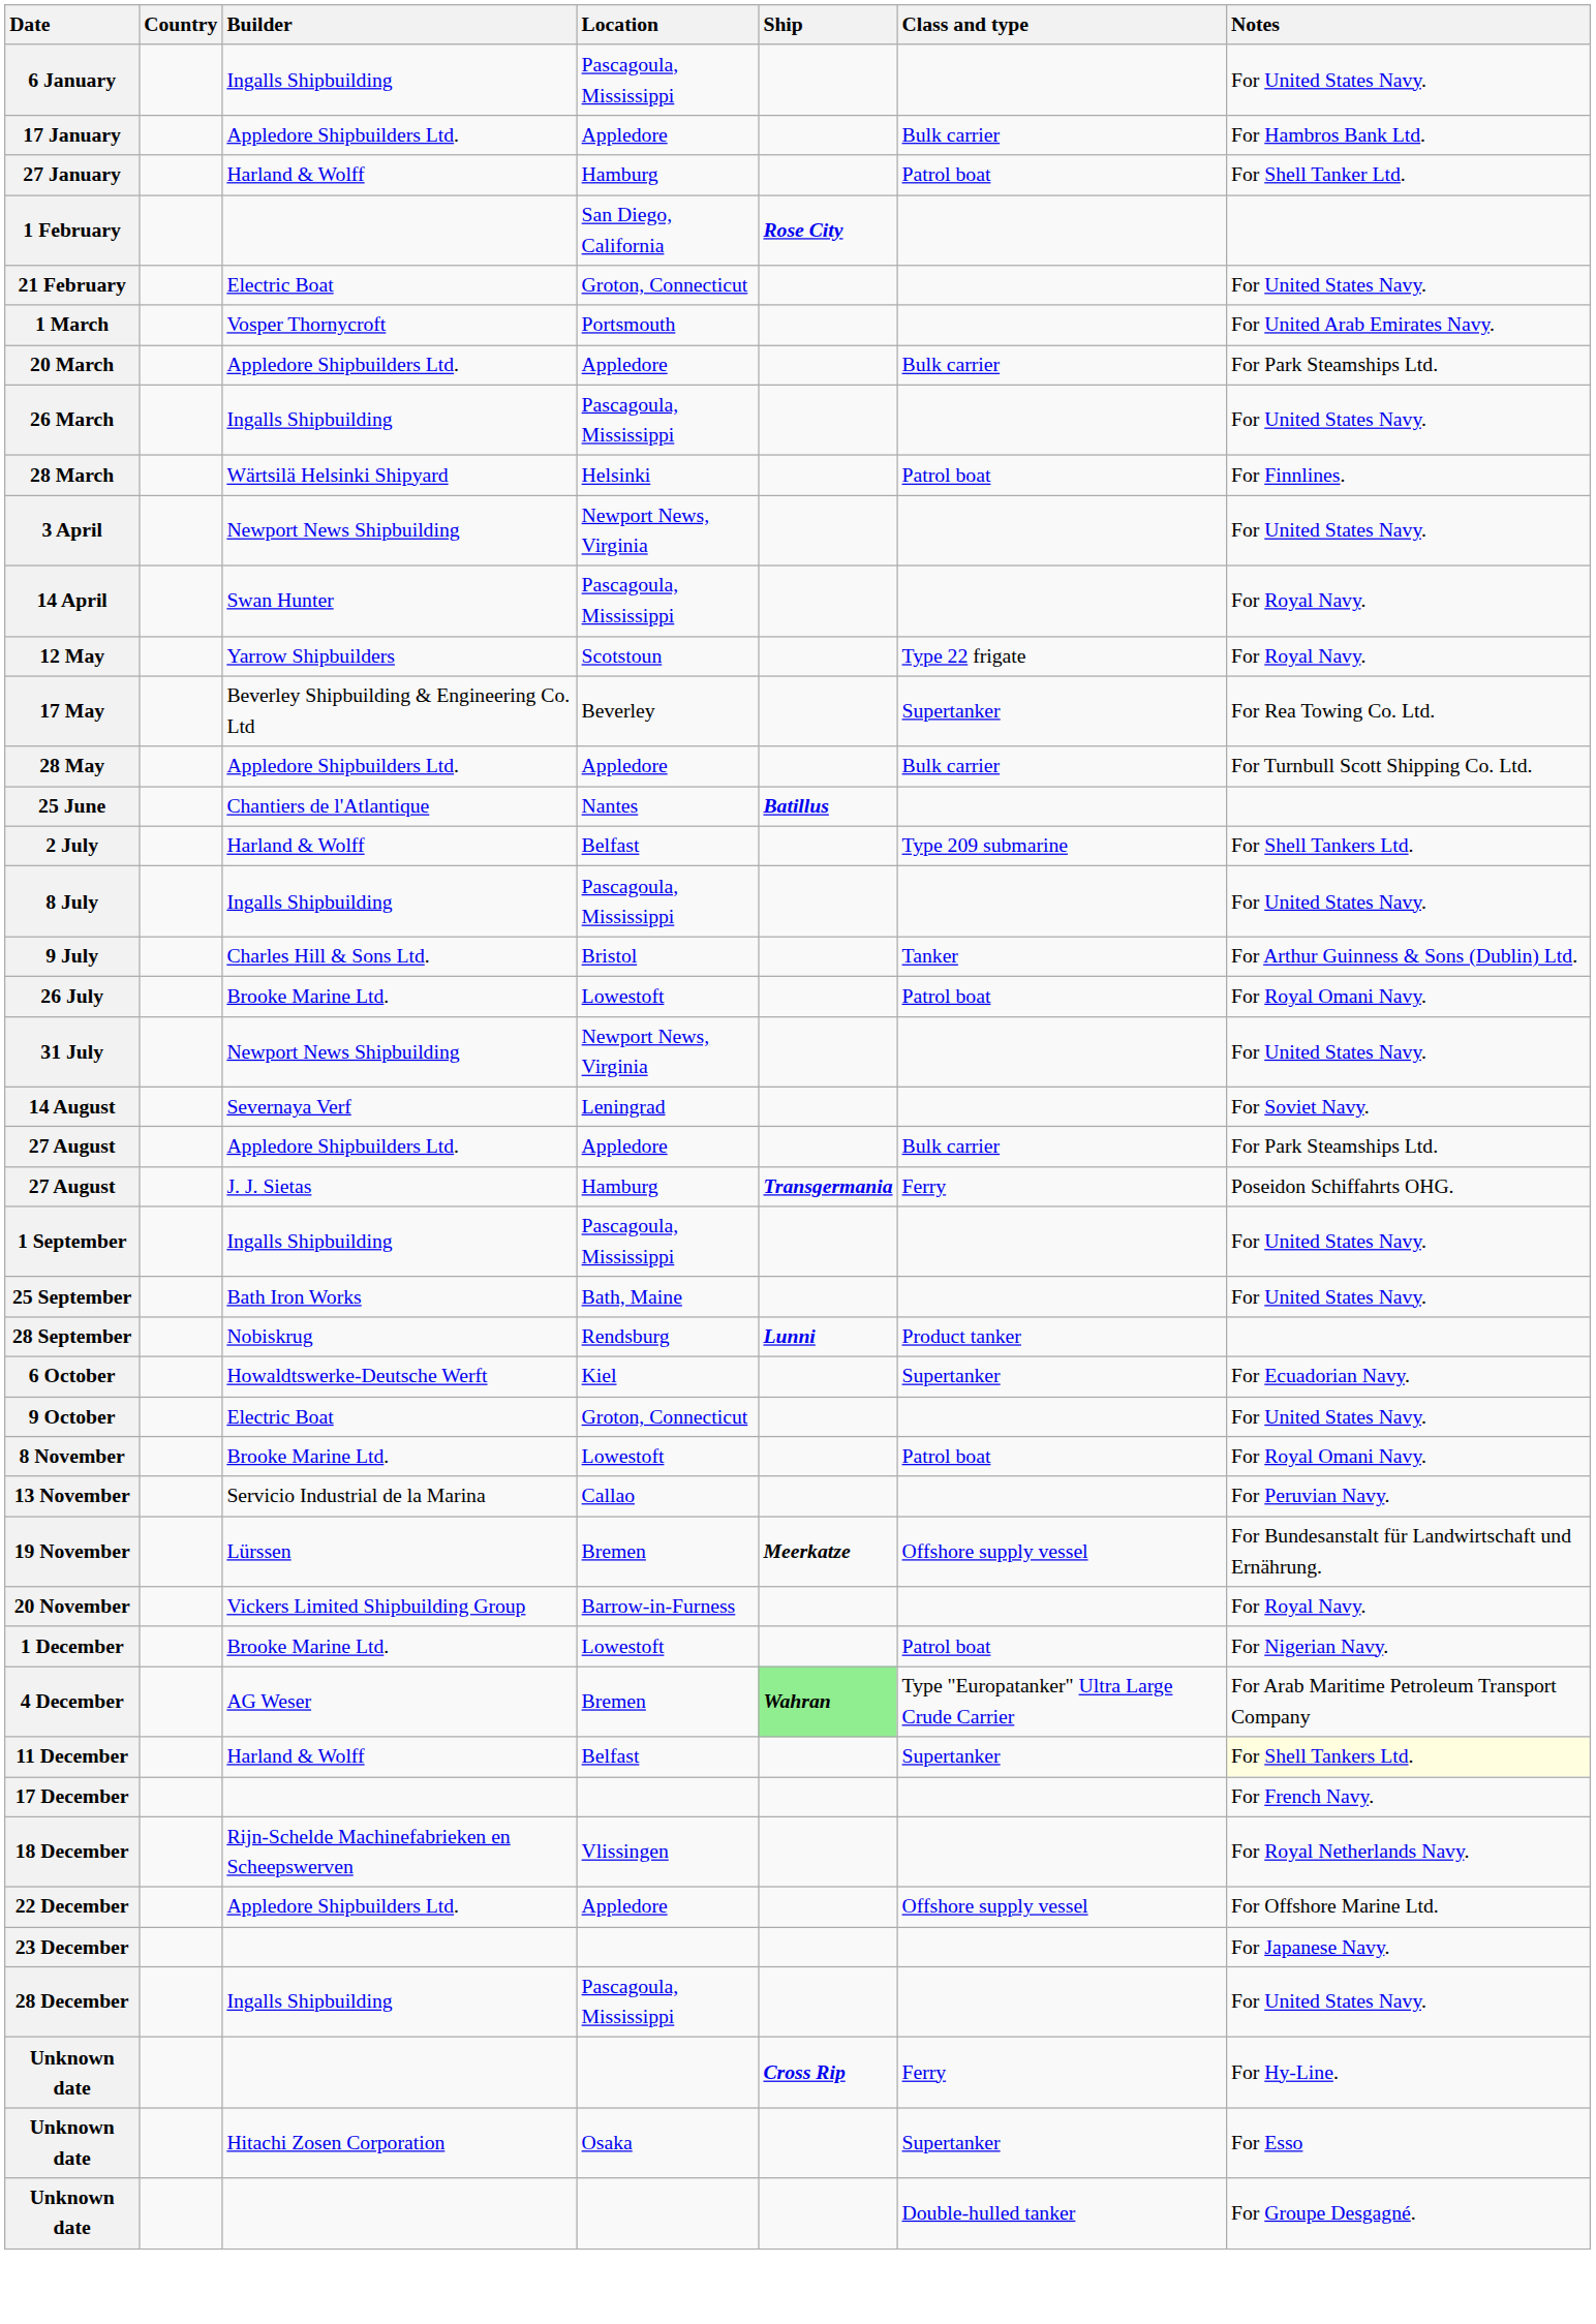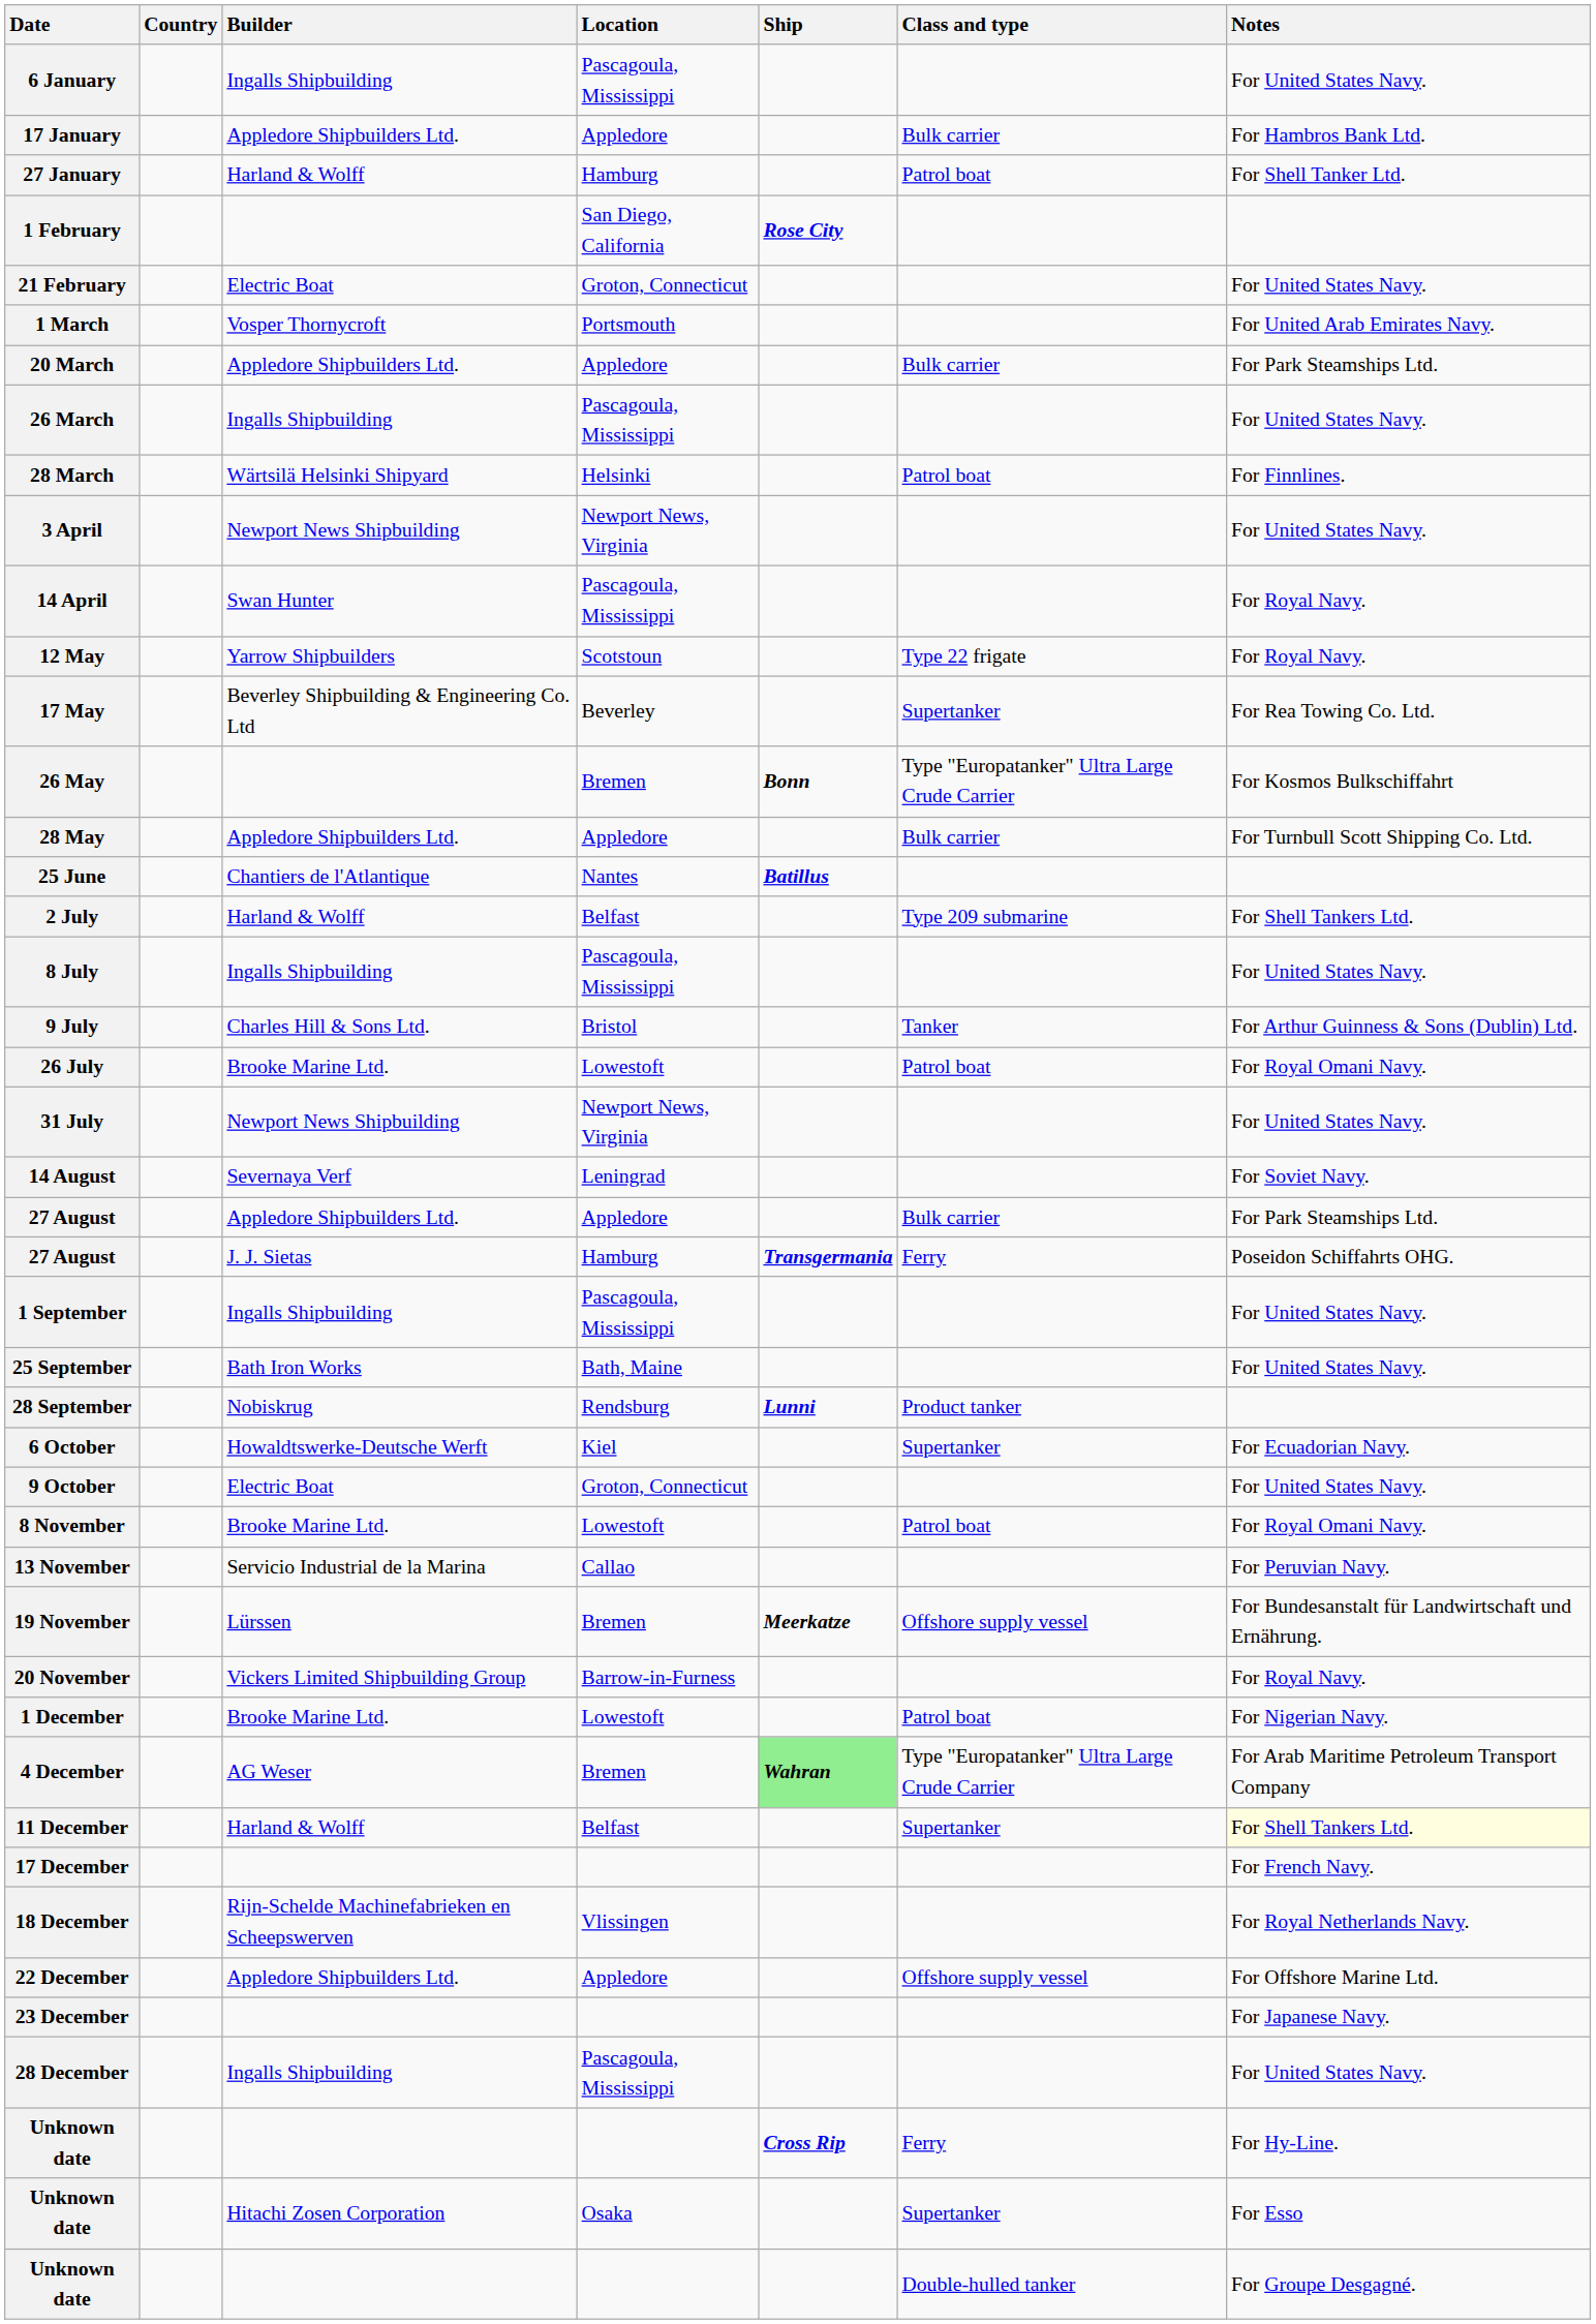+ row: 26 May | Bremen | Bonn | Type "Europatanker" Ultra Large Crude Carrier | For Kosmos Bulkschiffahrt
